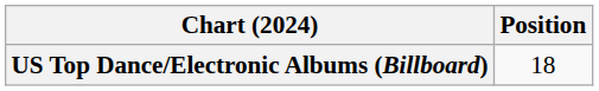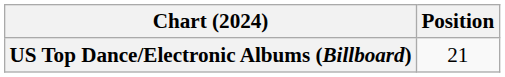US Top Dance/Electronic Albums (Billboard) | Position: 18 -> 21
